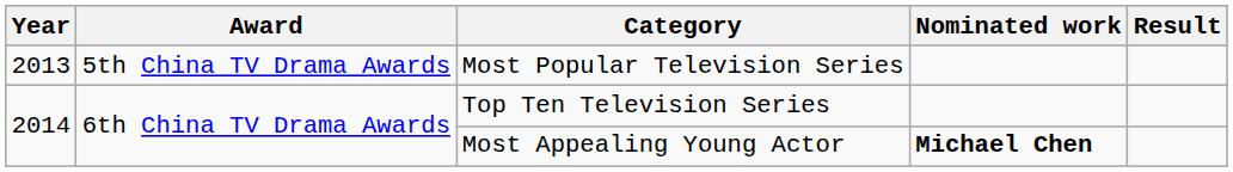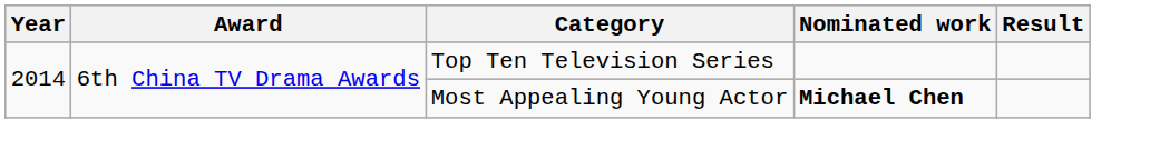- row: 2013 | 5th China TV Drama Awards | Most Popular Television Series
